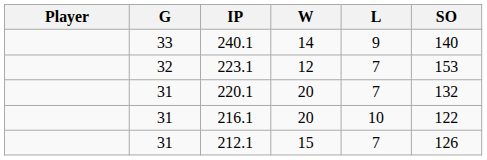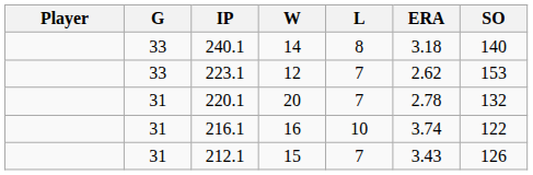+ column: ERA | 3.18 | 2.62 | 2.78 | 3.74 | 3.43
240.1 | L: 9 -> 8
223.1 | G: 32 -> 33
216.1 | W: 20 -> 16
